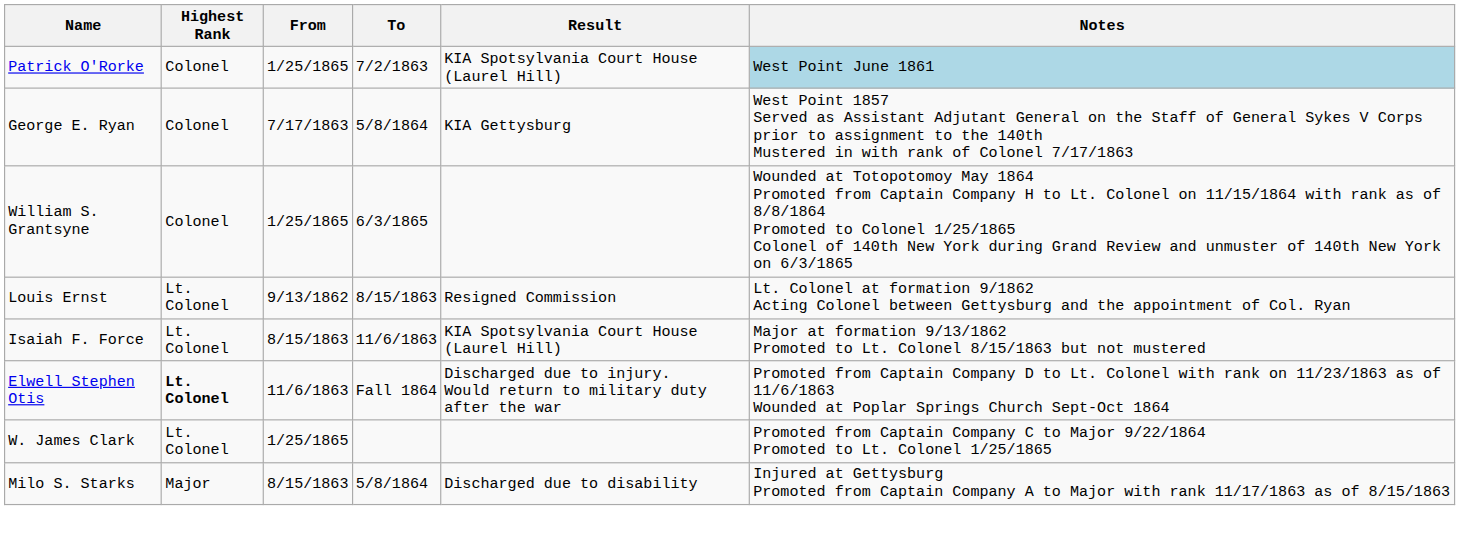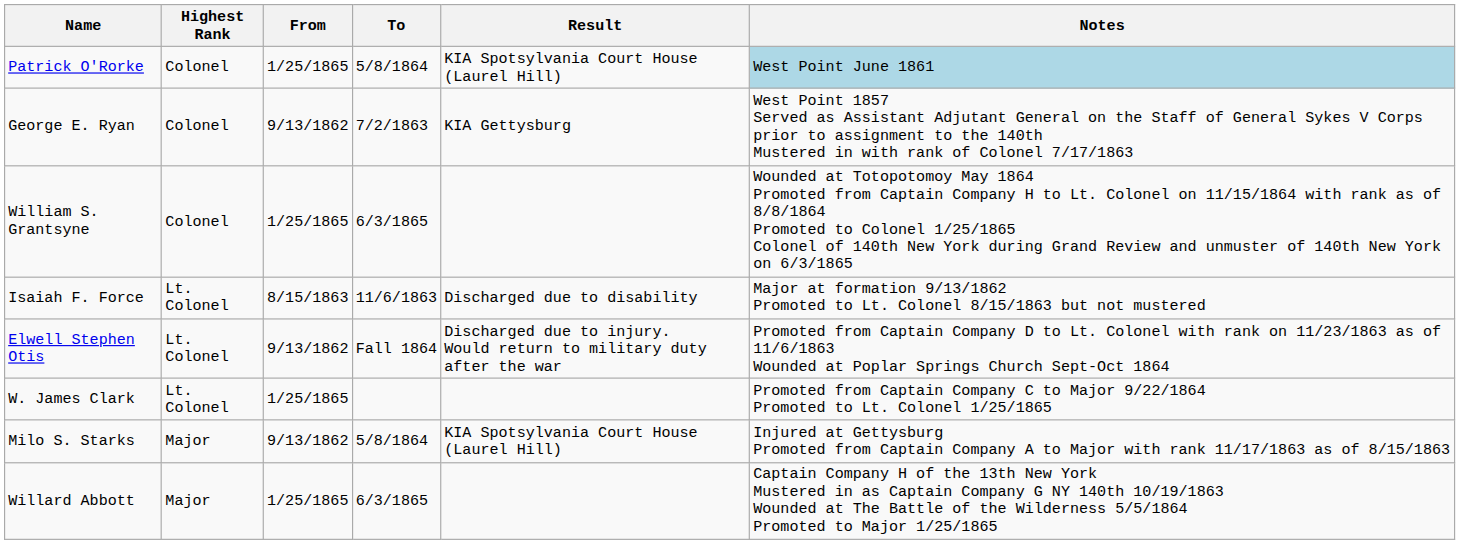Patrick O'Rorke | To: 7/2/1863 -> 5/8/1864
George E. Ryan | From: 7/17/1863 -> 9/13/1862
George E. Ryan | To: 5/8/1864 -> 7/2/1863
- row: Louis Ernst | Lt. Colonel | 9/13/1862 | 8/15/1863 | Resigned Commission | Lt. Colonel at formation 9/1862 Acting Colonel between Gettysburg and the appointment of Col. Ryan
Isaiah F. Force | Result: KIA Spotsylvania Court House (Laurel Hill) -> Discharged due to disability
Elwell Stephen Otis | Highest Rank: bold -> normal
Elwell Stephen Otis | From: 11/6/1863 -> 9/13/1862
Milo S. Starks | From: 8/15/1863 -> 9/13/1862
Milo S. Starks | Result: Discharged due to disability -> KIA Spotsylvania Court House (Laurel Hill)
+ row: Willard Abbott | Major | 1/25/1865 | 6/3/1865 | Captain Company H of the 13th New York Mustered in as Captain Company G NY 140th 10/19/1863 Wounded at The Battle of the Wilderness 5/5/1864 Promoted to Major 1/25/1865
